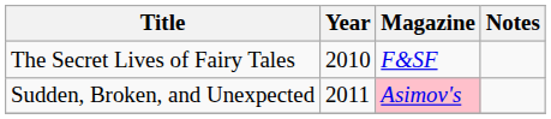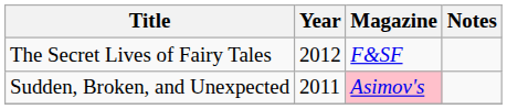The Secret Lives of Fairy Tales | Year: 2010 -> 2012
